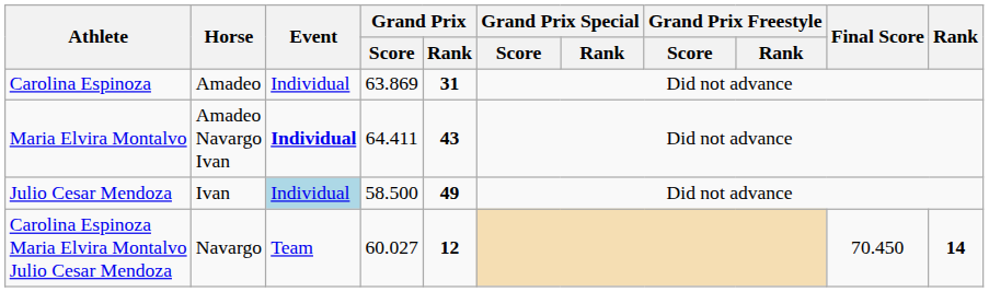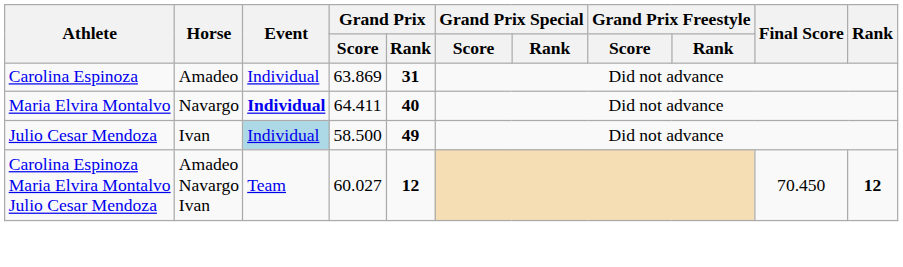Maria Elvira Montalvo | Horse: Amadeo Navargo Ivan -> Navargo
Maria Elvira Montalvo | Grand Prix / Rank: 43 -> 40
Carolina Espinoza Maria Elvira Montalvo Julio Cesar Mendoza | Horse: Navargo -> Amadeo Navargo Ivan
Carolina Espinoza Maria Elvira Montalvo Julio Cesar Mendoza | Rank: 14 -> 12
